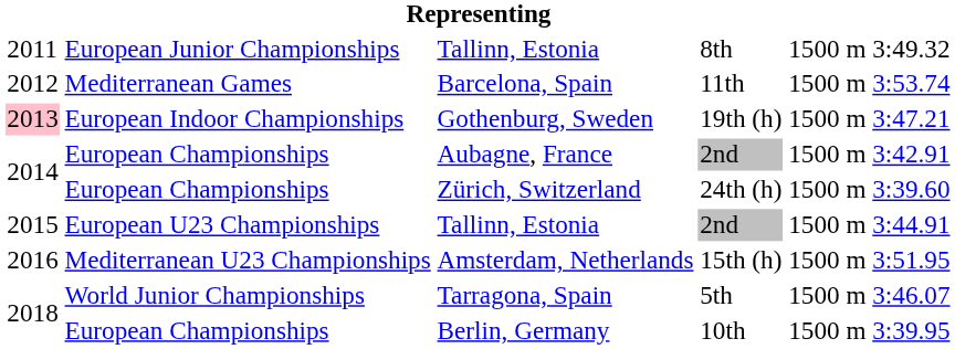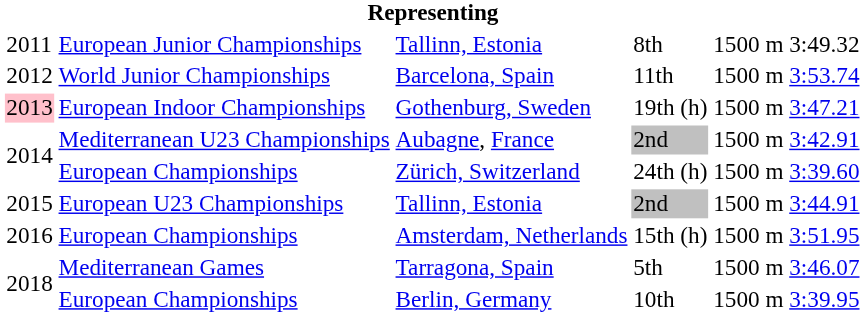Barcelona, Spain | column 2: Mediterranean Games -> World Junior Championships
Aubagne, France | column 2: European Championships -> Mediterranean U23 Championships
Amsterdam, Netherlands | column 2: Mediterranean U23 Championships -> European Championships
Tarragona, Spain | column 2: World Junior Championships -> Mediterranean Games
